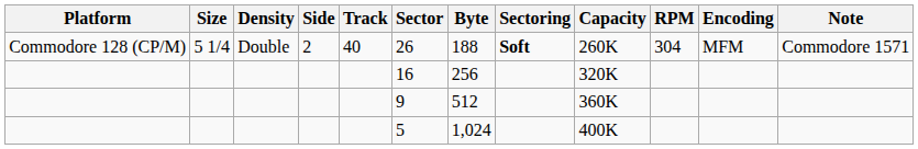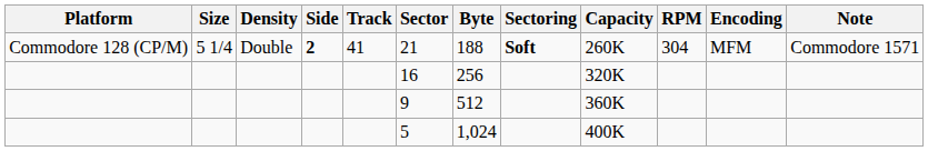Commodore 128 (CP/M) | Side: normal -> bold
Commodore 128 (CP/M) | Track: 40 -> 41
Commodore 128 (CP/M) | Sector: 26 -> 21
